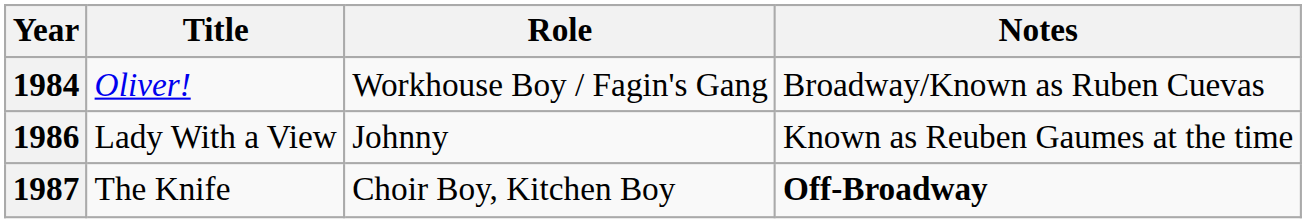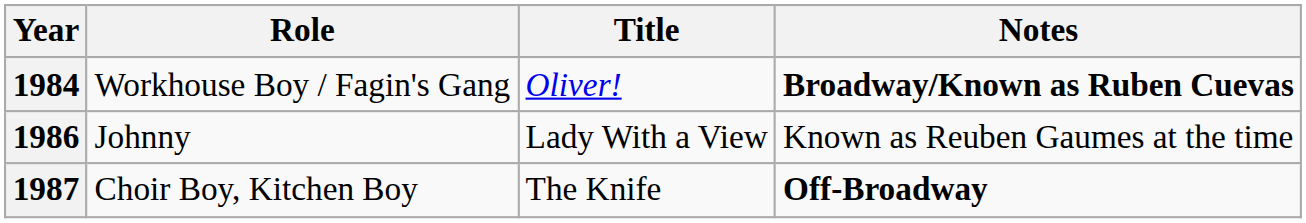columns swapped: Title <-> Role
1984 | Notes: normal -> bold
